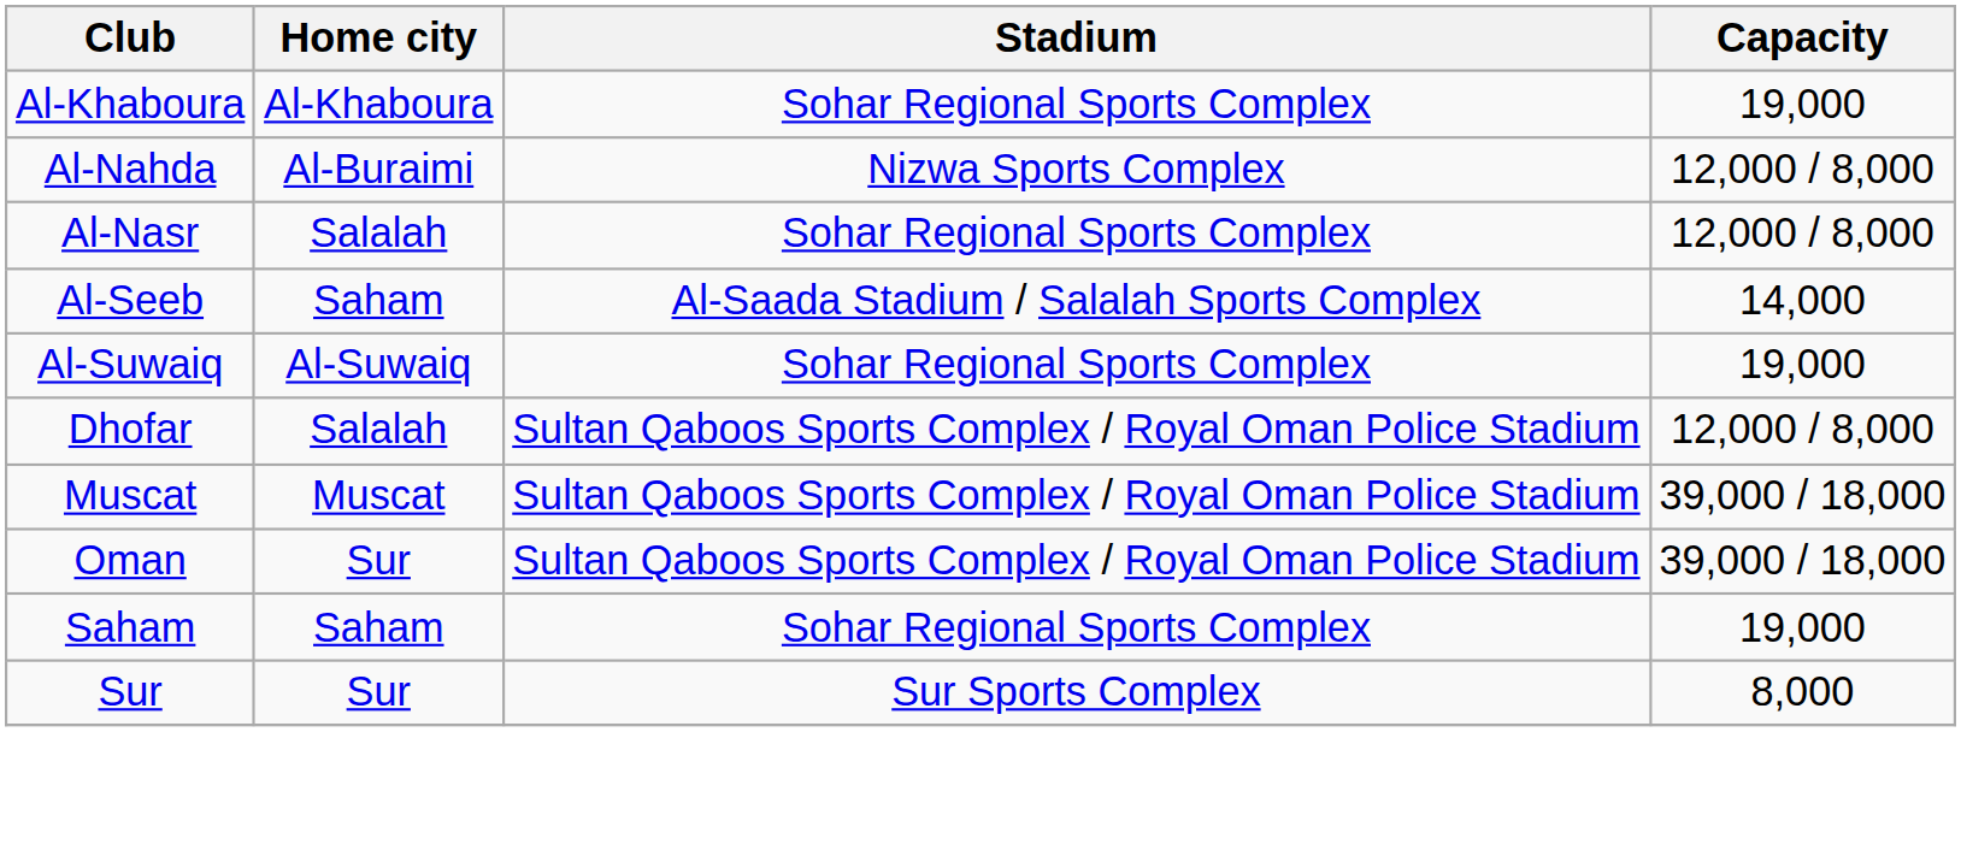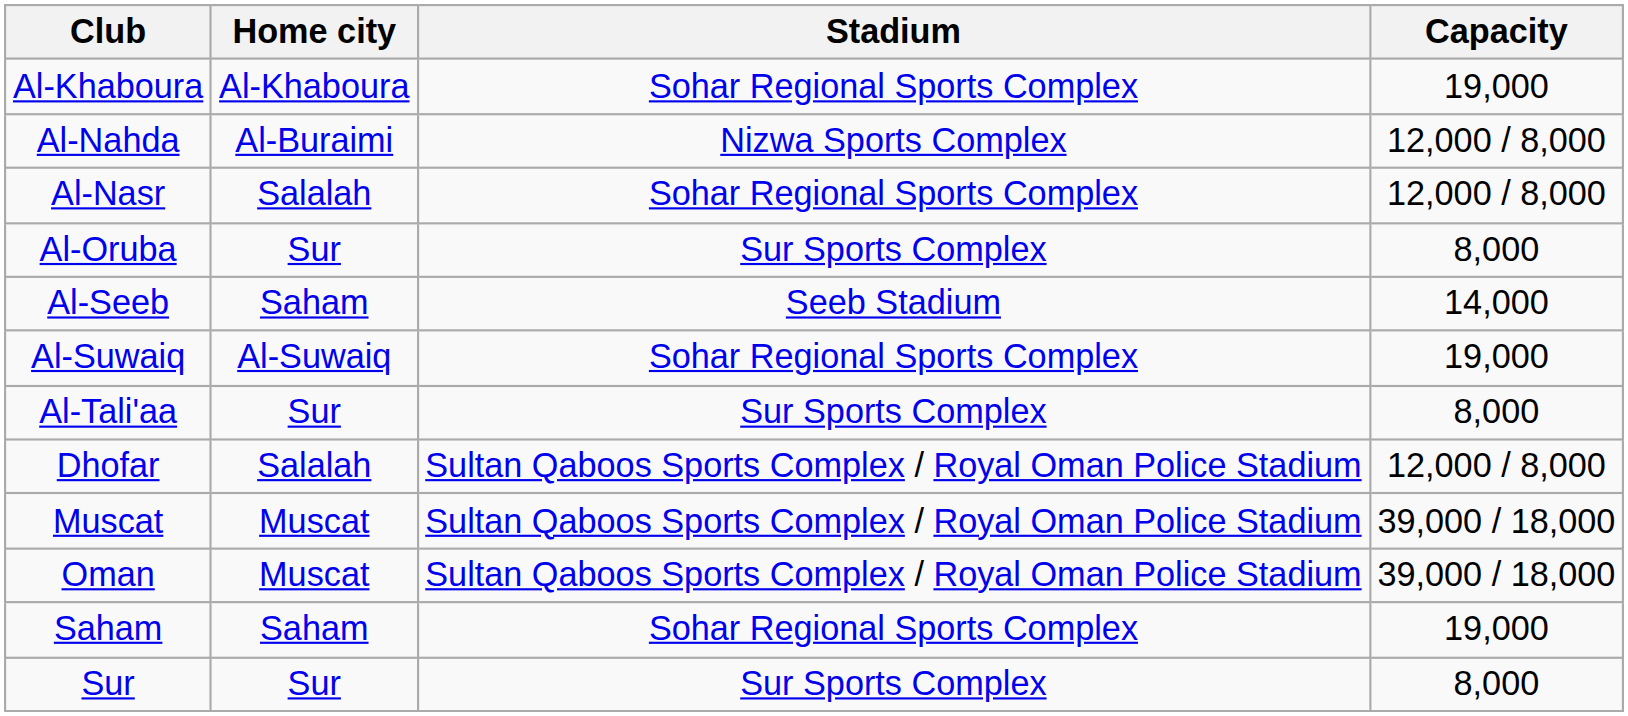+ row: Al-Oruba | Sur | Sur Sports Complex | 8,000
Al-Seeb | Stadium: Al-Saada Stadium / Salalah Sports Complex -> Seeb Stadium
+ row: Al-Tali'aa | Sur | Sur Sports Complex | 8,000
Oman | Home city: Sur -> Muscat
